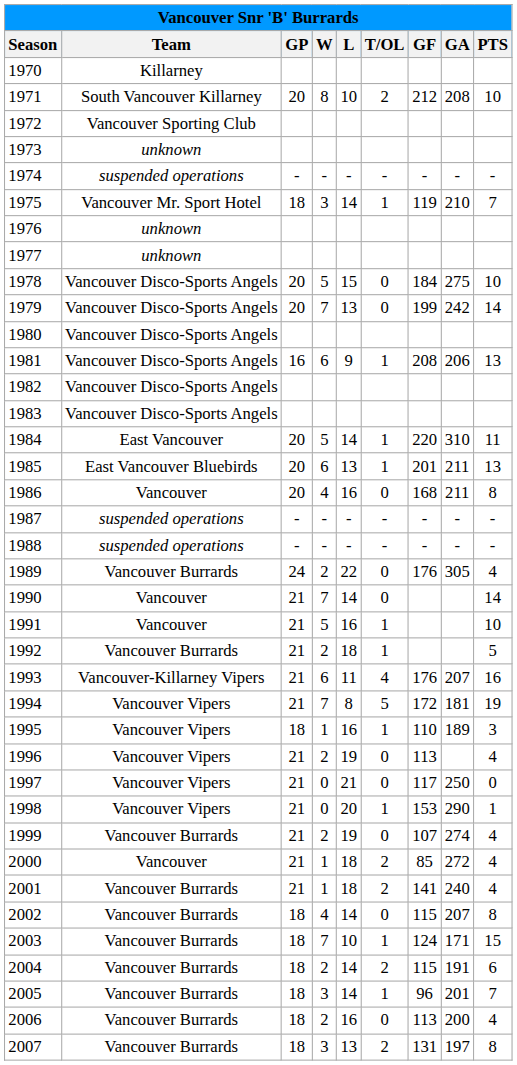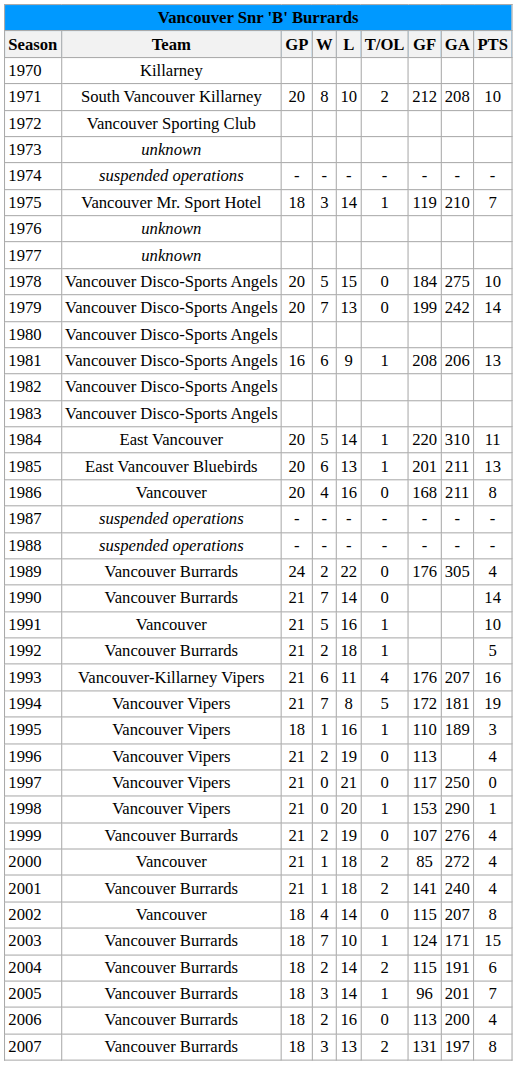1990 | Team: Vancouver -> Vancouver Burrards
1999 | GA: 274 -> 276
2002 | Team: Vancouver Burrards -> Vancouver
